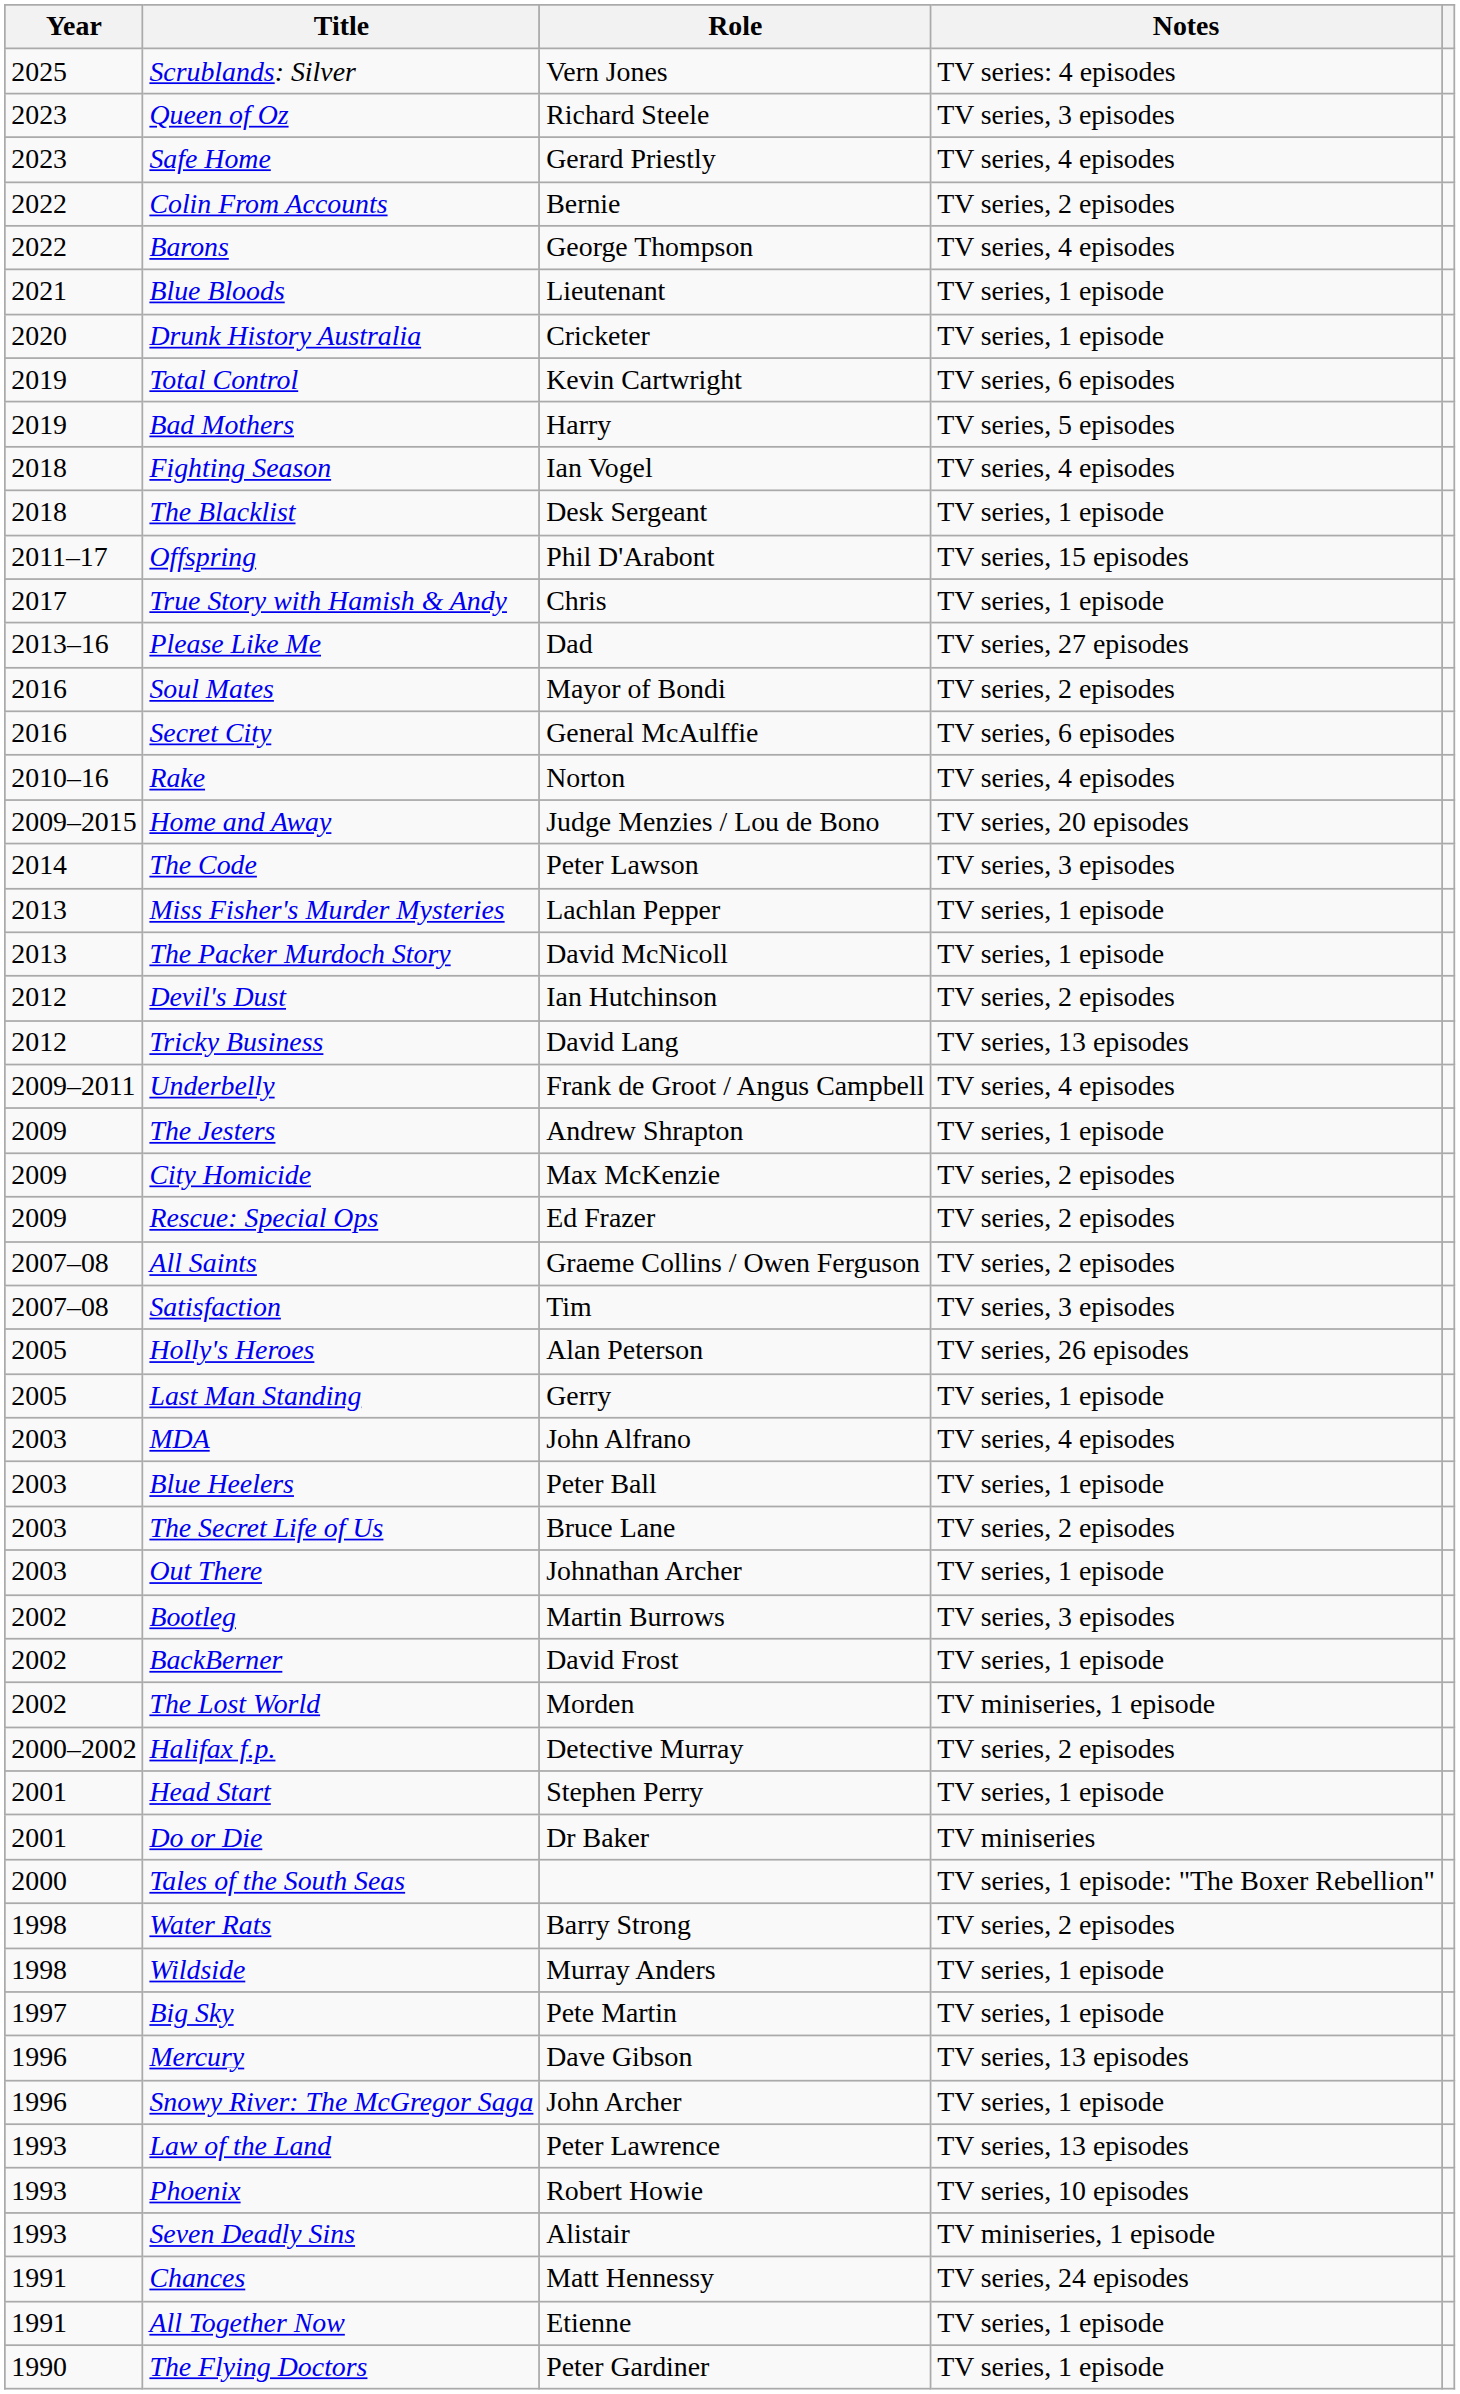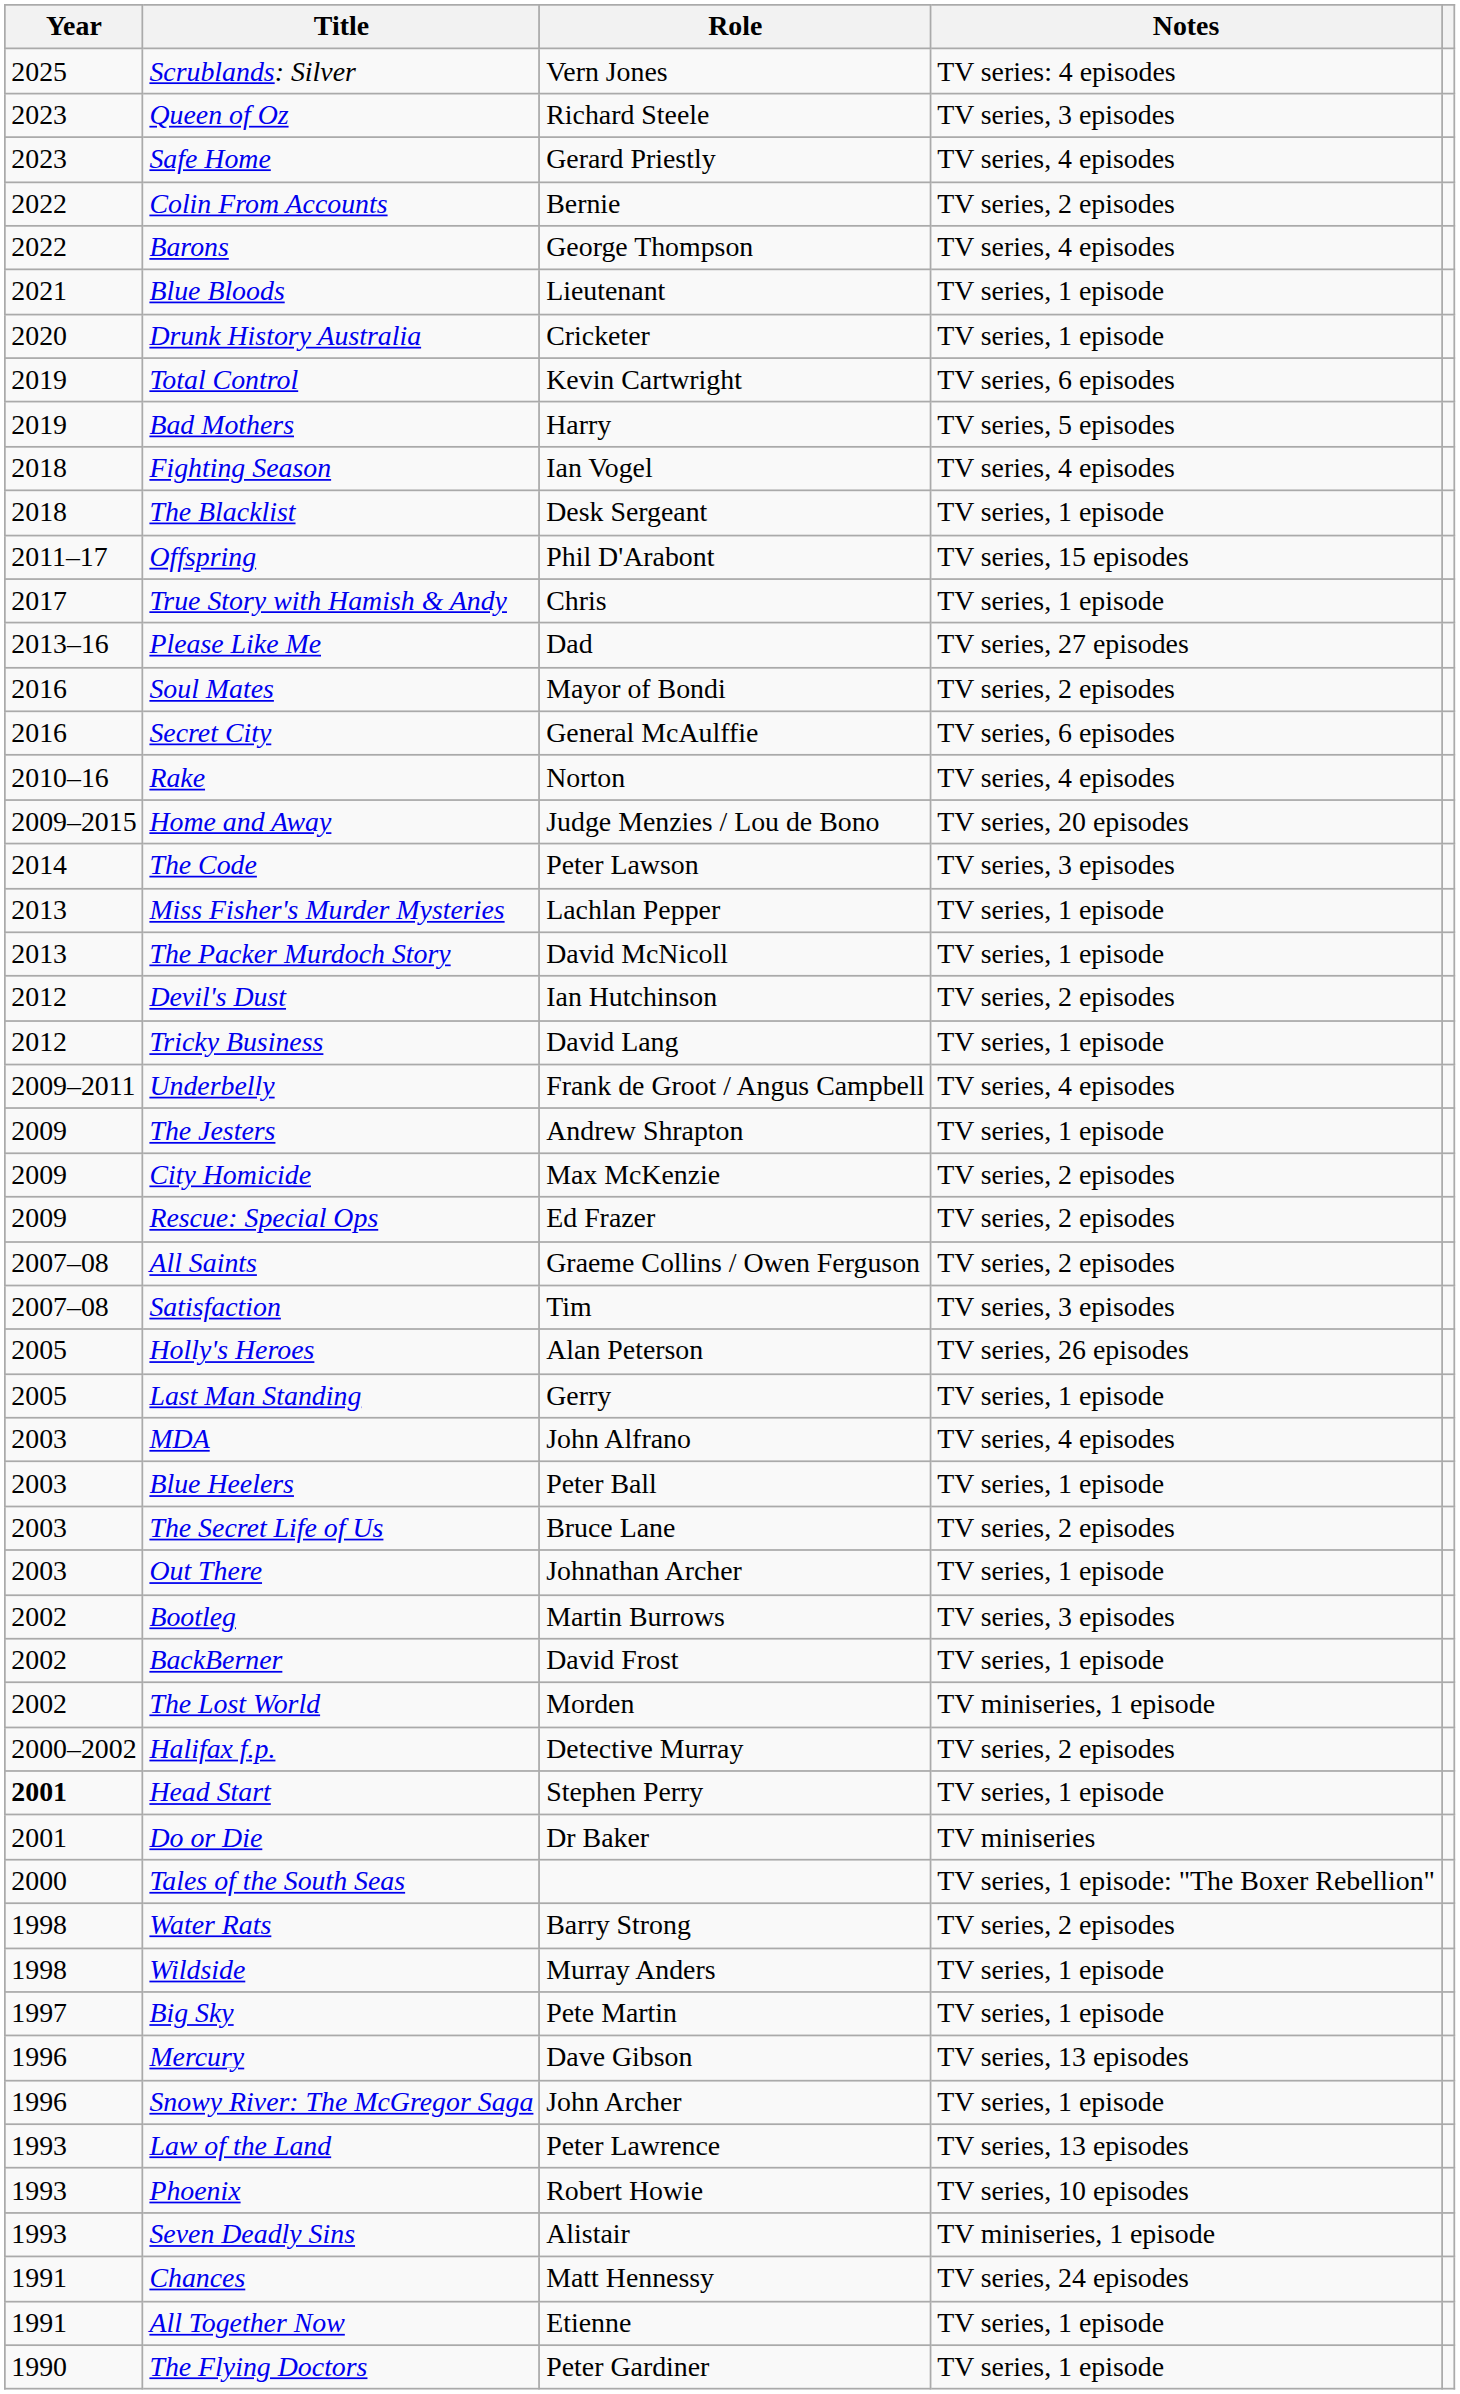Tricky Business | Notes: TV series, 13 episodes -> TV series, 1 episode
Head Start | Year: normal -> bold
